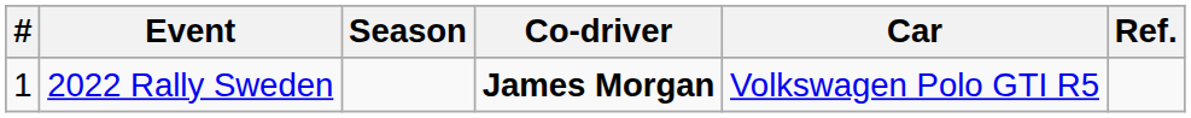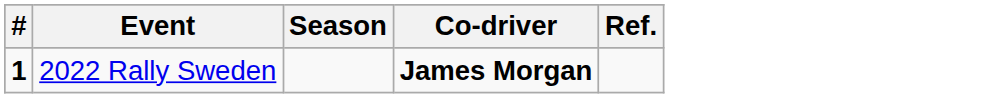- column: Car | Volkswagen Polo GTI R5
2022 Rally Sweden | #: normal -> bold
